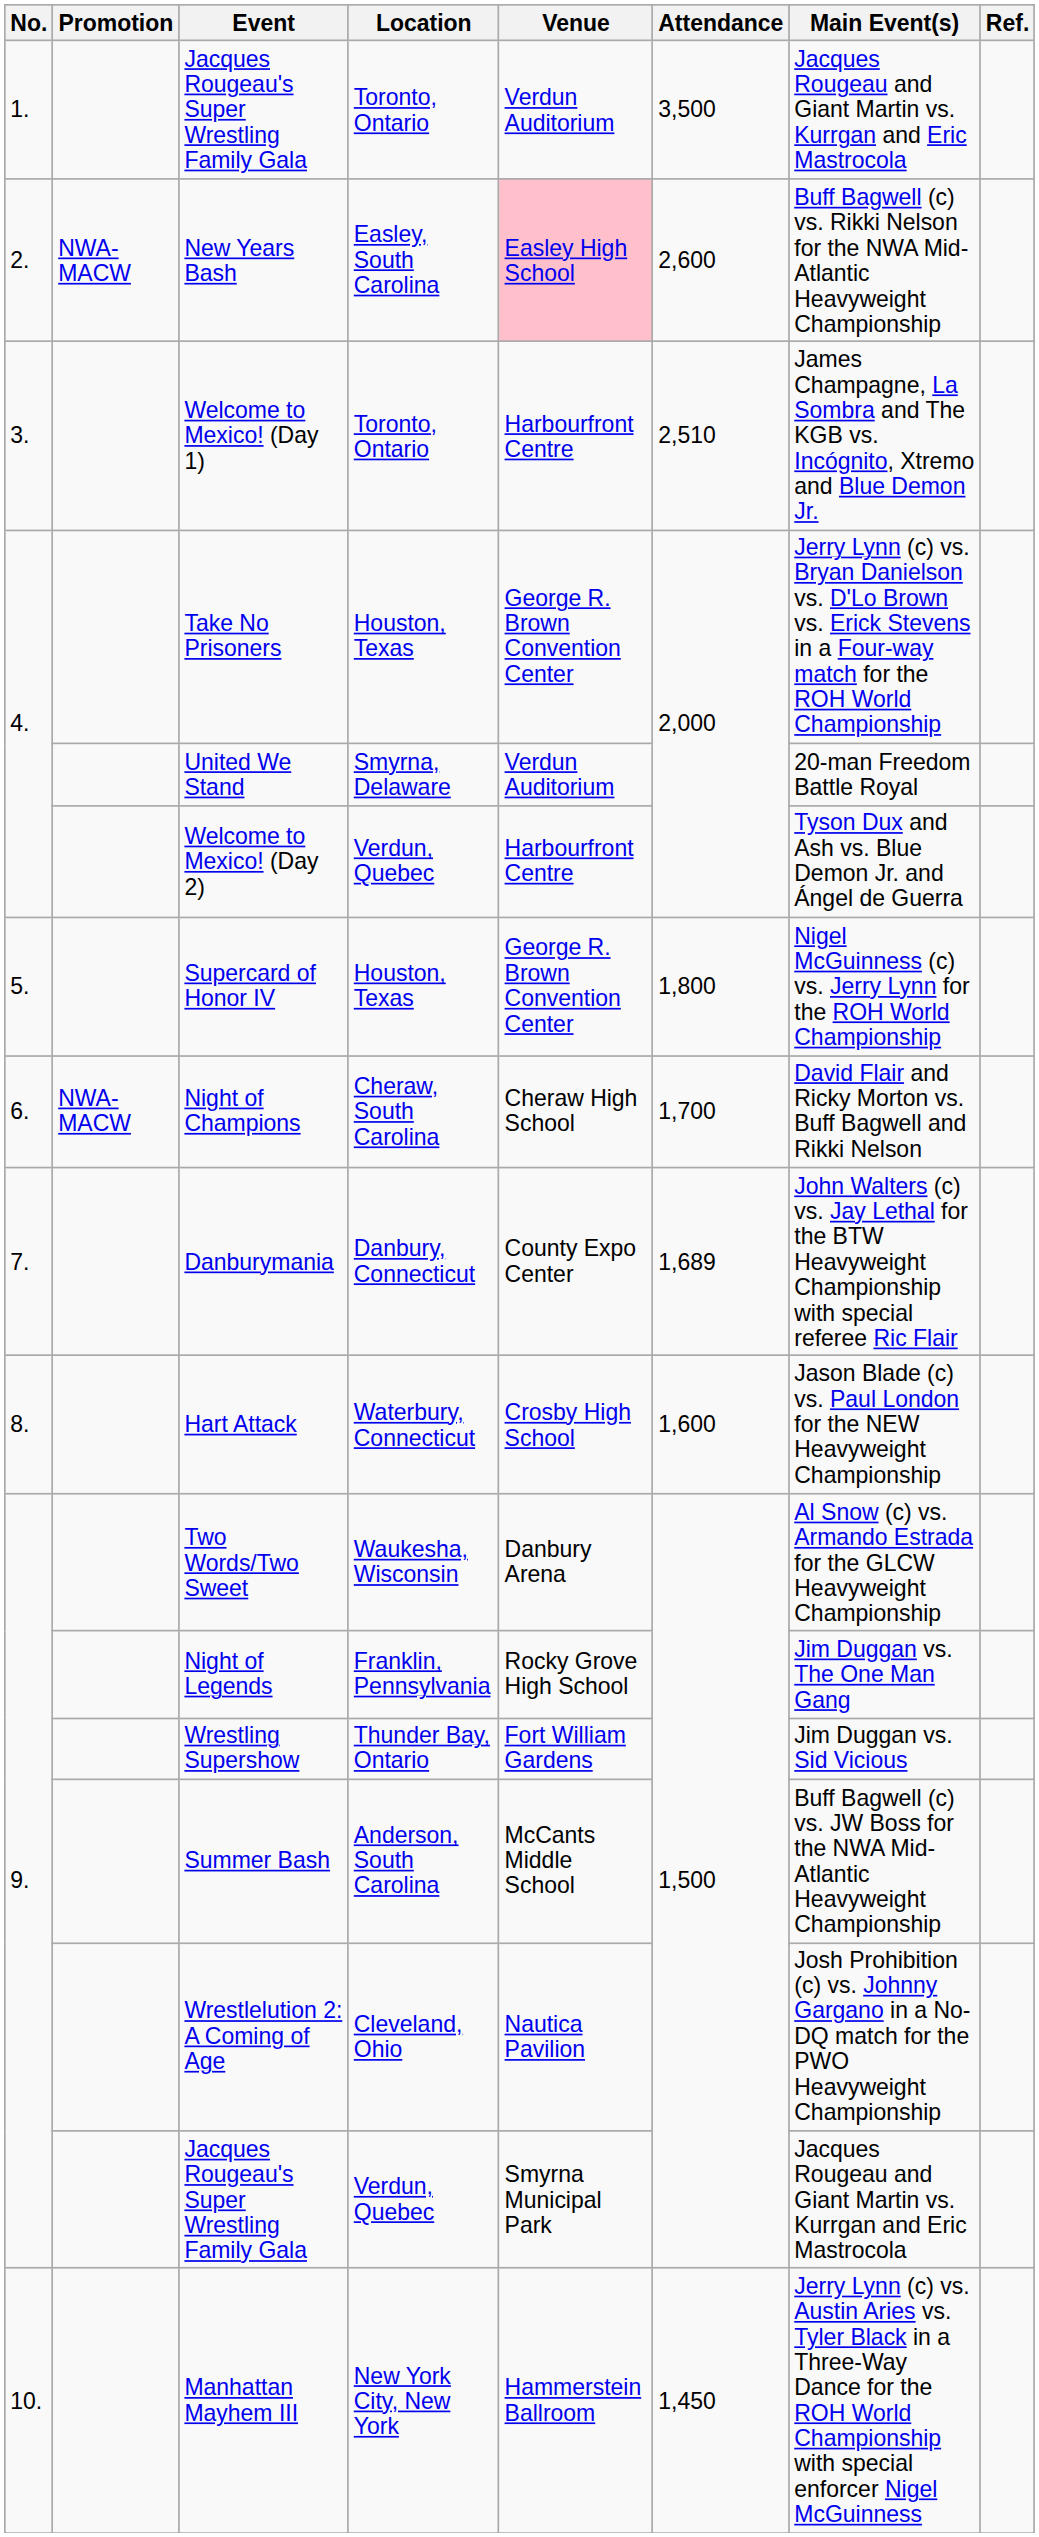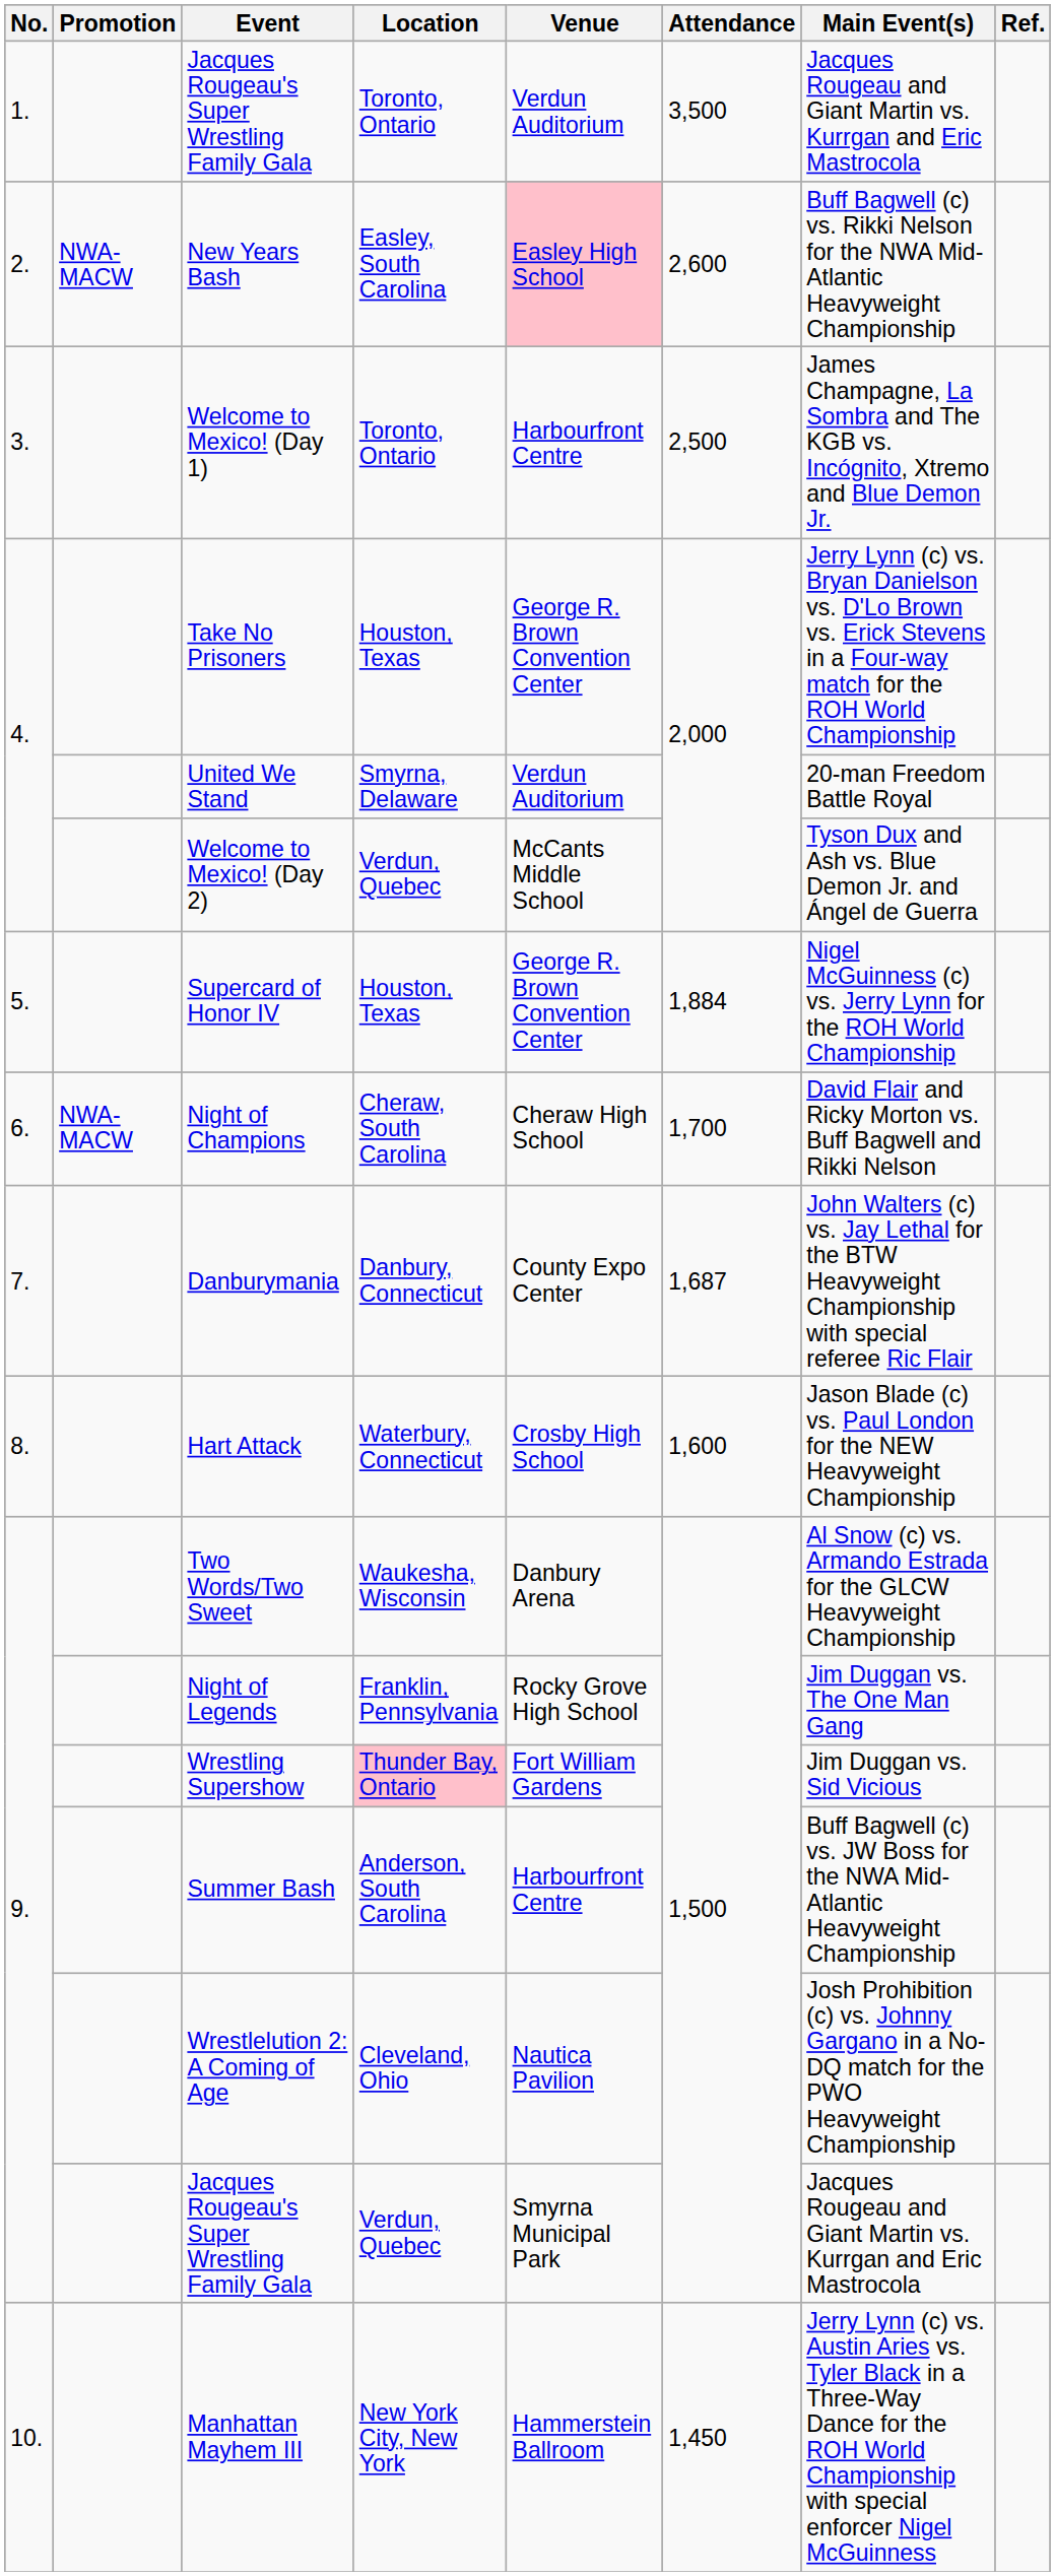Welcome to Mexico! (Day 1) | Attendance: 2,510 -> 2,500
Welcome to Mexico! (Day 2) | Venue: Harbourfront Centre -> McCants Middle School
Supercard of Honor IV | Attendance: 1,800 -> 1,884
Danburymania | Attendance: 1,689 -> 1,687
Wrestling Supershow | Location: no background -> pink background
Summer Bash | Venue: McCants Middle School -> Harbourfront Centre
